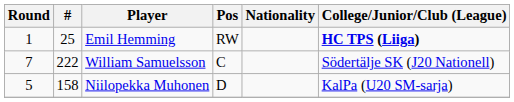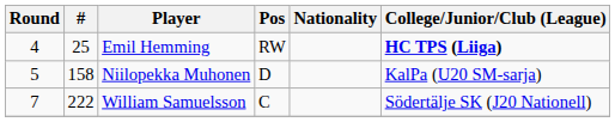Emil Hemming | Round: 1 -> 4
rows swapped: Niilopekka Muhonen <-> William Samuelsson
